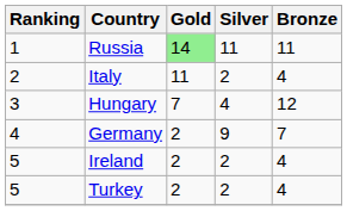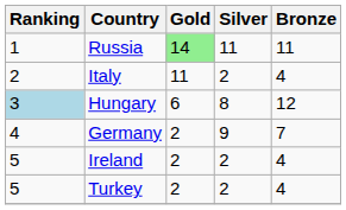Hungary | Ranking: no background -> lightblue background
Hungary | Gold: 7 -> 6
Hungary | Silver: 4 -> 8
